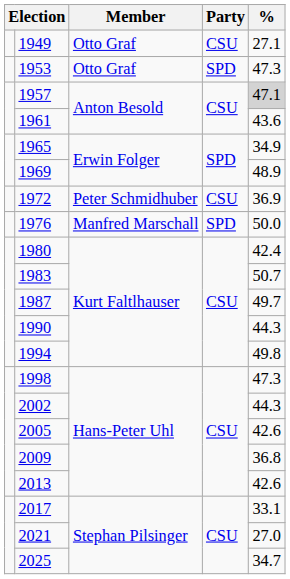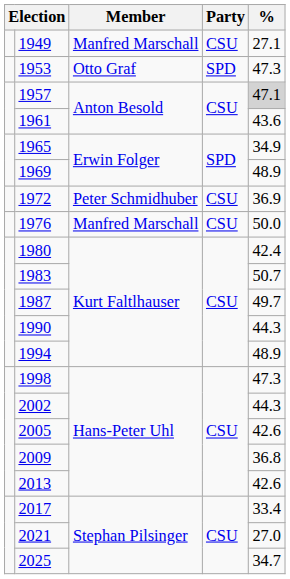1949 | Member: Otto Graf -> Manfred Marschall
1976 | Party: SPD -> CSU
1994 | %: 49.8 -> 48.9
2017 | %: 33.1 -> 33.4
